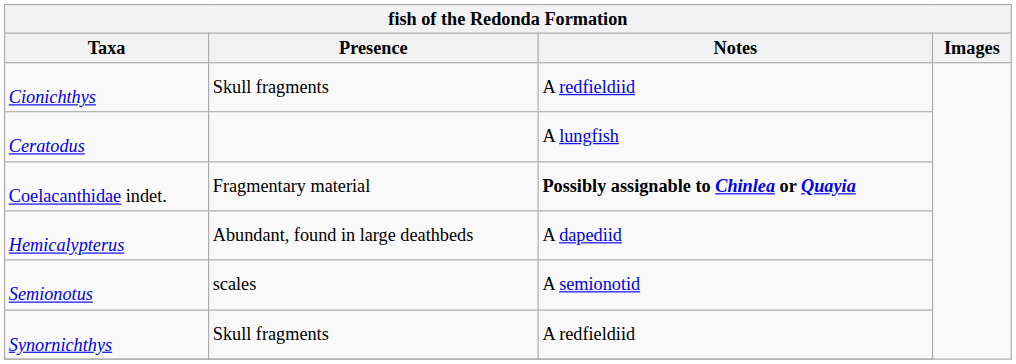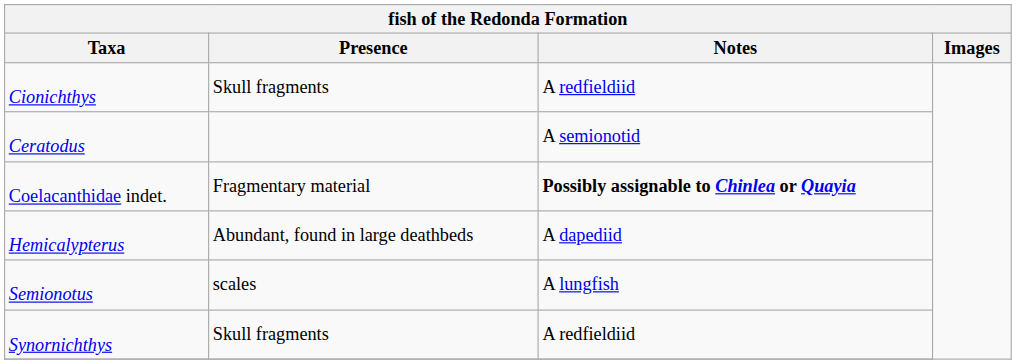Ceratodus | Notes: A lungfish -> A semionotid
Semionotus | Notes: A semionotid -> A lungfish
